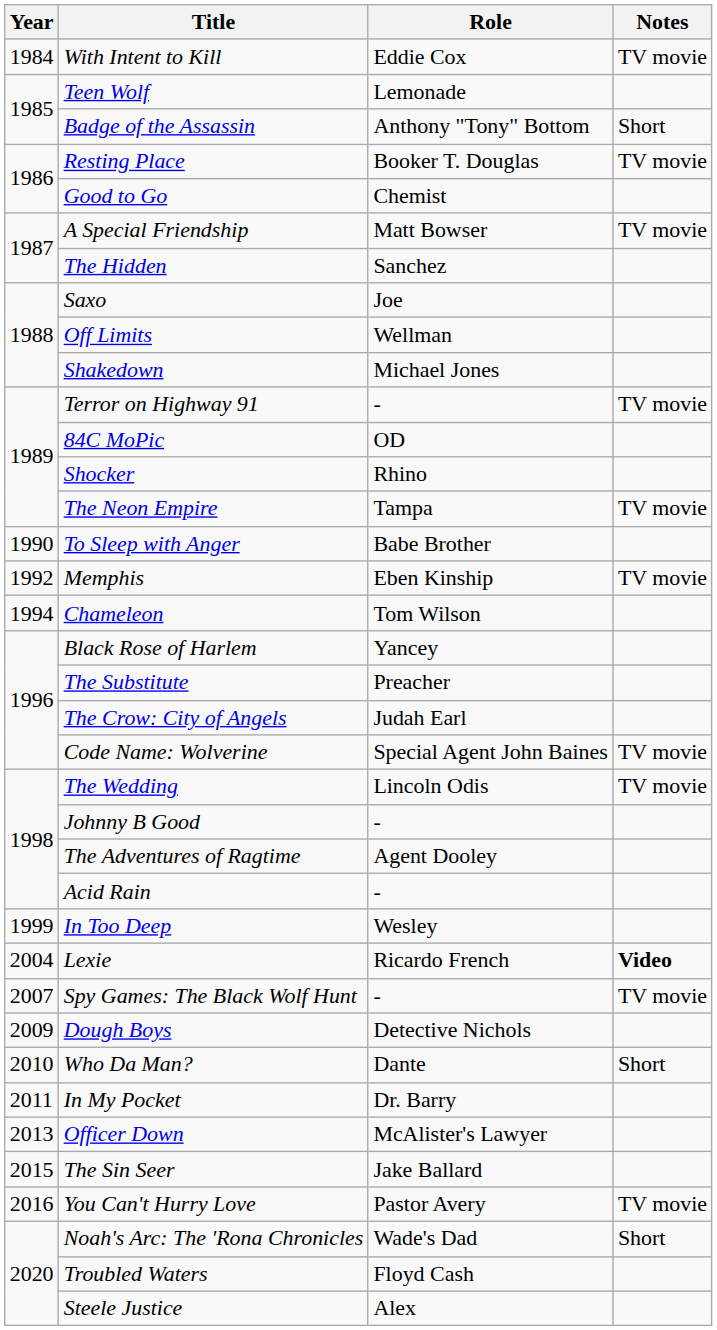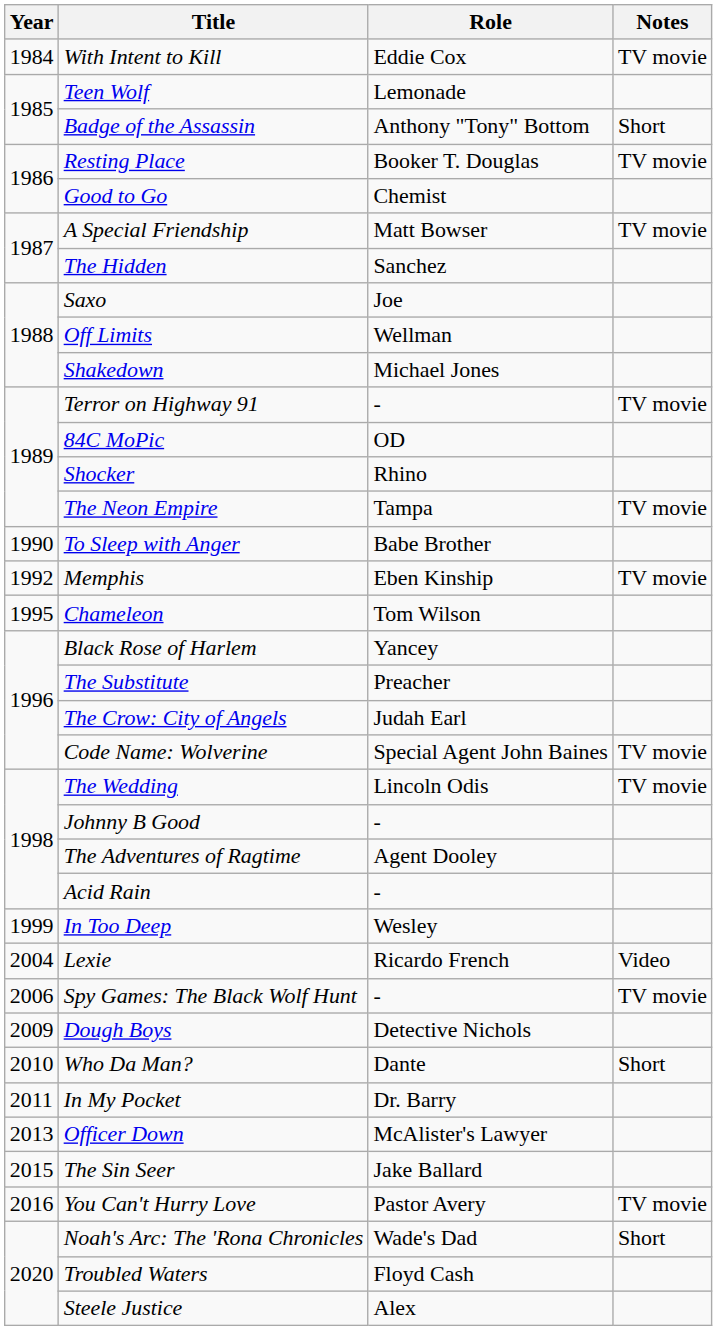Chameleon | Year: 1994 -> 1995
Lexie | Notes: bold -> normal
Spy Games: The Black Wolf Hunt | Year: 2007 -> 2006
